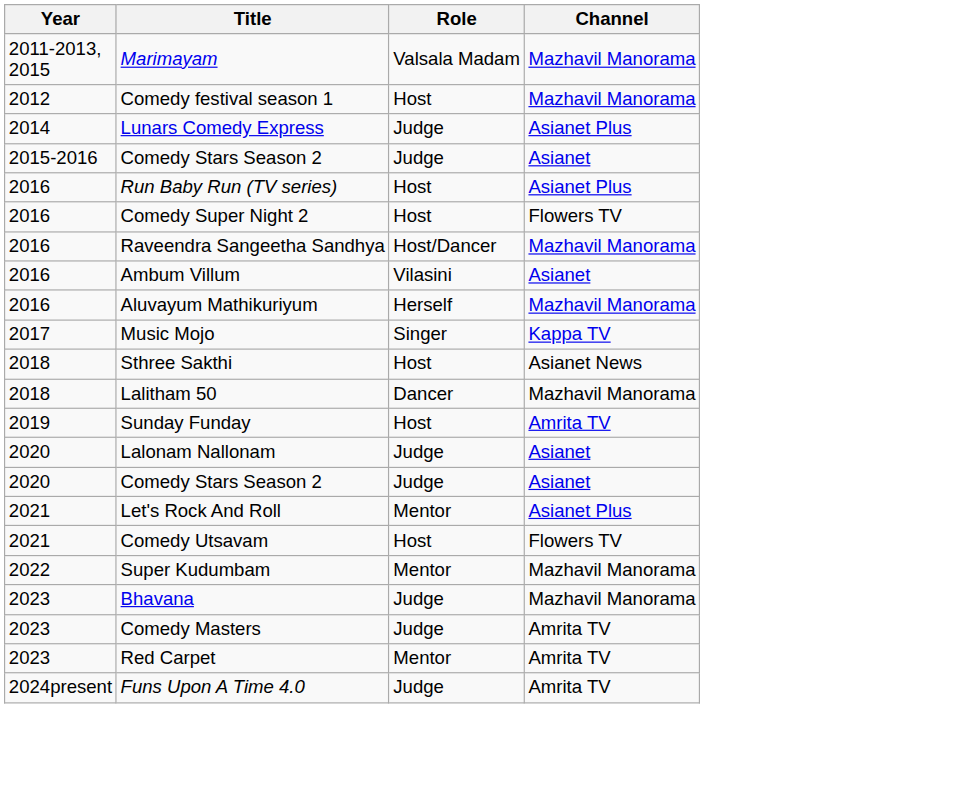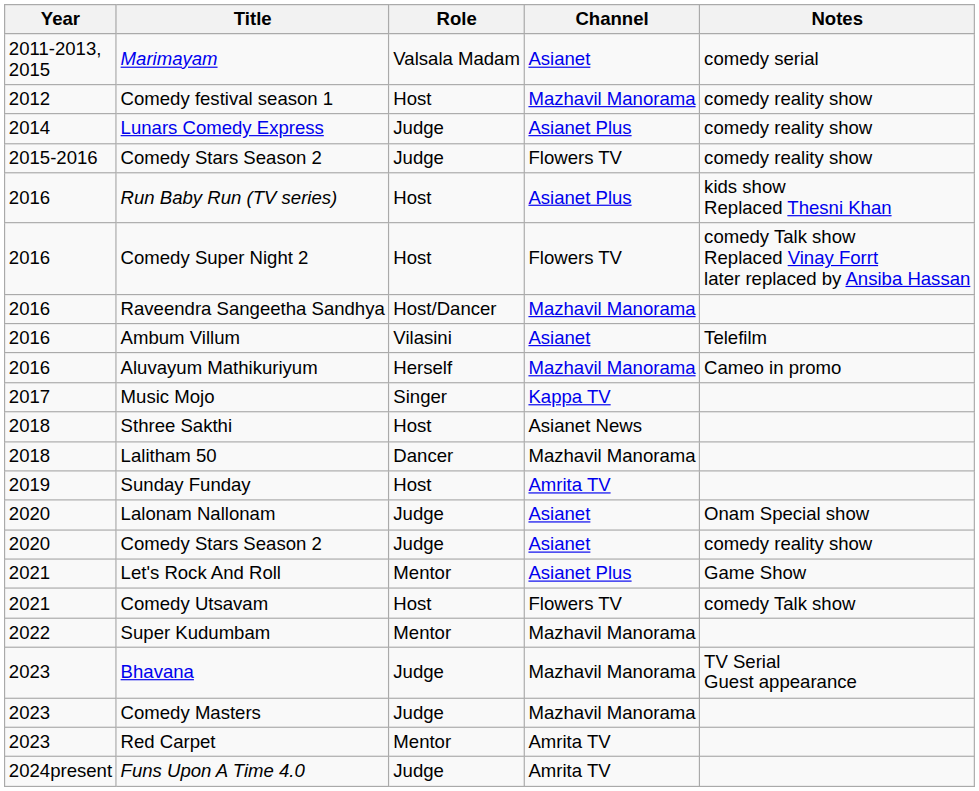+ column: Notes | comedy serial | comedy reality show | comedy reality show | comedy reality show | kids show Replaced Thesni Khan | comedy Talk show Replaced Vinay Forrt later replaced by Ansiba Hassan | Telefilm | Cameo in promo | Onam Special show | comedy reality show | Game Show | comedy Talk show | TV Serial Guest appearance
Marimayam | Channel: Mazhavil Manorama -> Asianet
2015-2016 / Comedy Stars Season 2 | Channel: Asianet -> Flowers TV
Comedy Masters | Channel: Amrita TV -> Mazhavil Manorama
